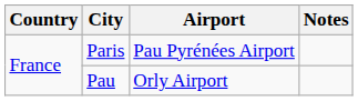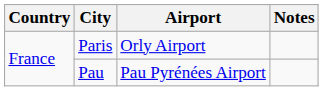Paris | Airport: Pau Pyrénées Airport -> Orly Airport
Pau | Airport: Orly Airport -> Pau Pyrénées Airport
